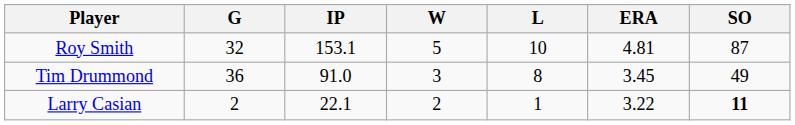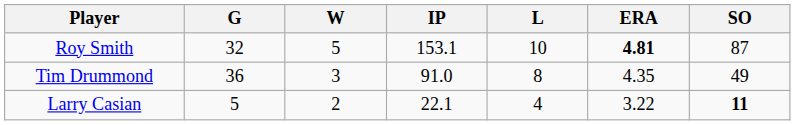columns swapped: IP <-> W
Roy Smith | ERA: normal -> bold
Tim Drummond | ERA: 3.45 -> 4.35
Larry Casian | G: 2 -> 5
Larry Casian | L: 1 -> 4
